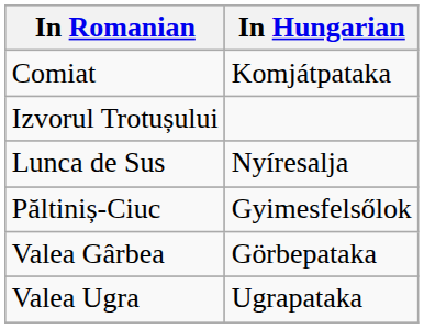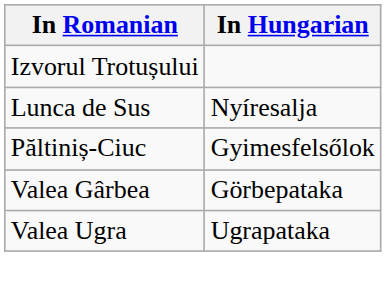- row: Comiat | Komjátpataka
